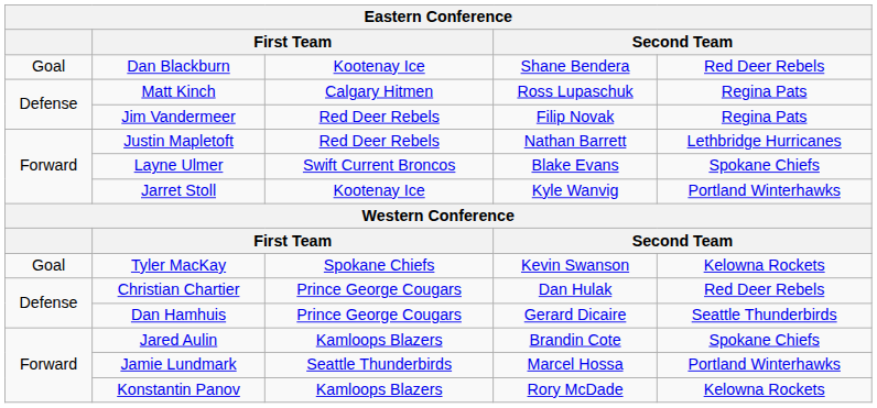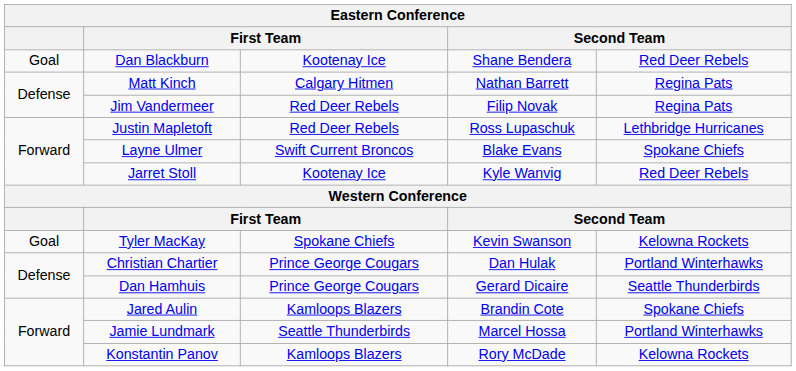Matt Kinch | column 4: Ross Lupaschuk -> Nathan Barrett
Justin Mapletoft | column 4: Nathan Barrett -> Ross Lupaschuk
Jarret Stoll | column 5: Portland Winterhawks -> Red Deer Rebels
Christian Chartier | column 5: Red Deer Rebels -> Portland Winterhawks
